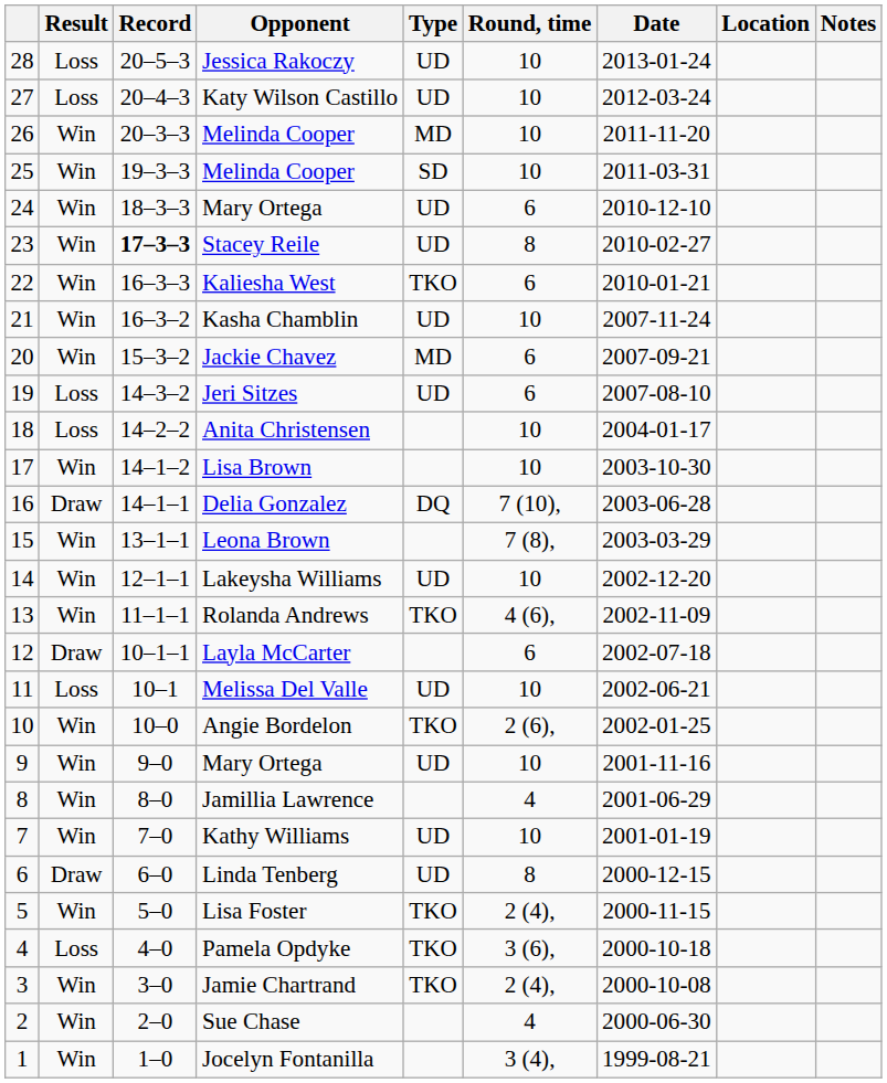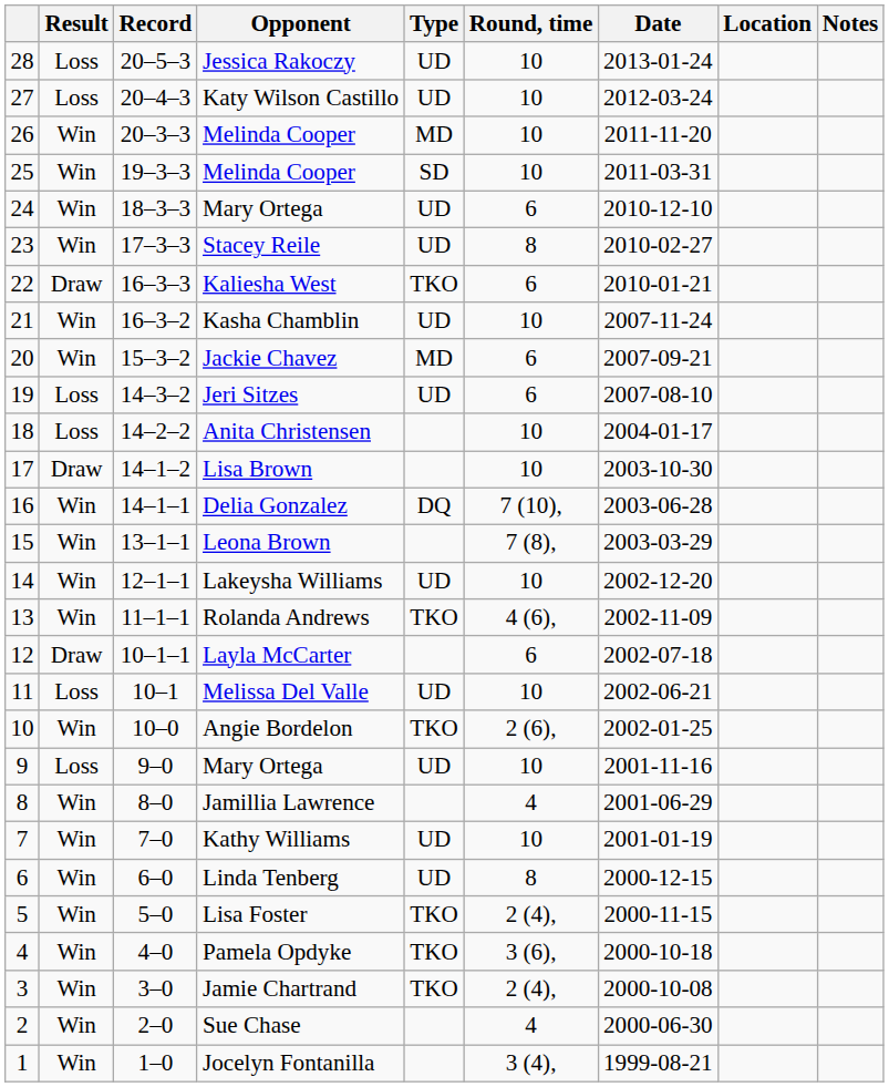Stacey Reile | Record: bold -> normal
Kaliesha West | Result: Win -> Draw
Lisa Brown | Result: Win -> Draw
Delia Gonzalez | Result: Draw -> Win
9 / Mary Ortega | Result: Win -> Loss
Linda Tenberg | Result: Draw -> Win
Pamela Opdyke | Result: Loss -> Win
